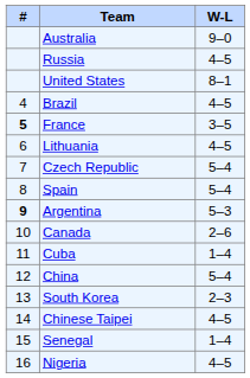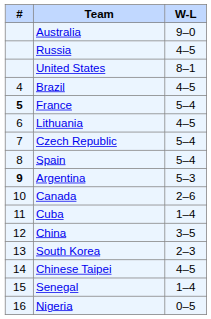France | W-L: 3–5 -> 5–4
China | W-L: 5–4 -> 3–5
Nigeria | W-L: 4–5 -> 0–5
